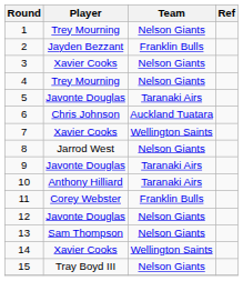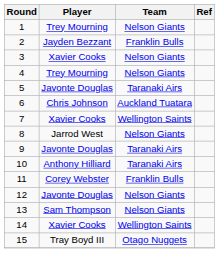15 | Team: Nelson Giants -> Otago Nuggets
